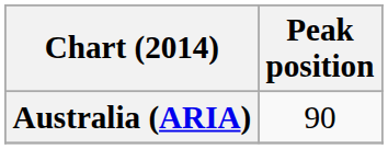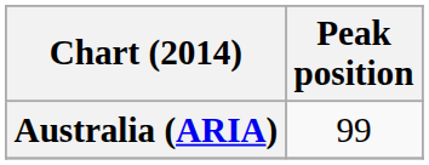Australia (ARIA) | Peak position: 90 -> 99
